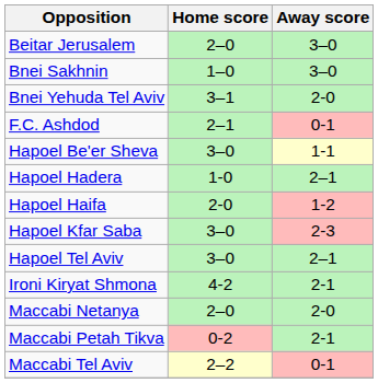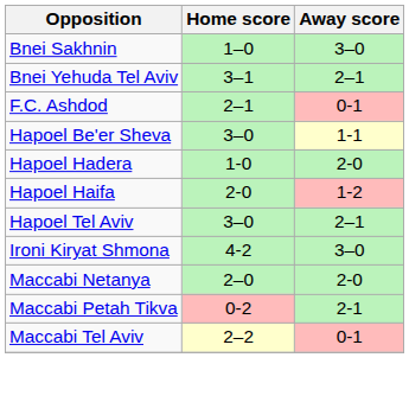- row: Beitar Jerusalem | 2–0 | 3–0
Bnei Yehuda Tel Aviv | Away score: 2-0 -> 2–1
Hapoel Hadera | Away score: 2–1 -> 2-0
- row: Hapoel Kfar Saba | 3–0 | 2-3
Ironi Kiryat Shmona | Away score: 2-1 -> 3–0
